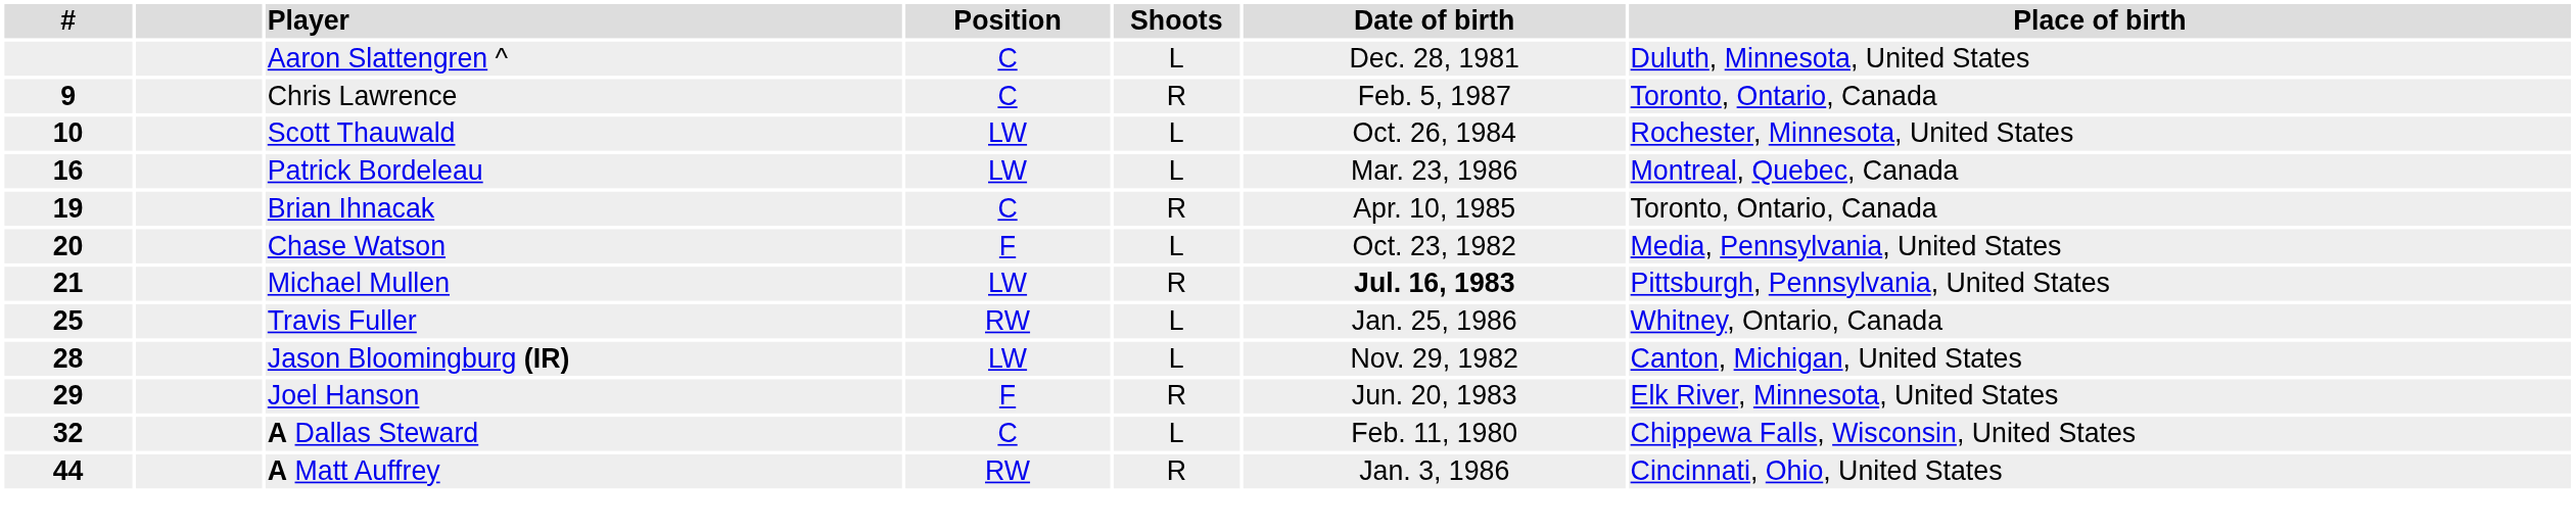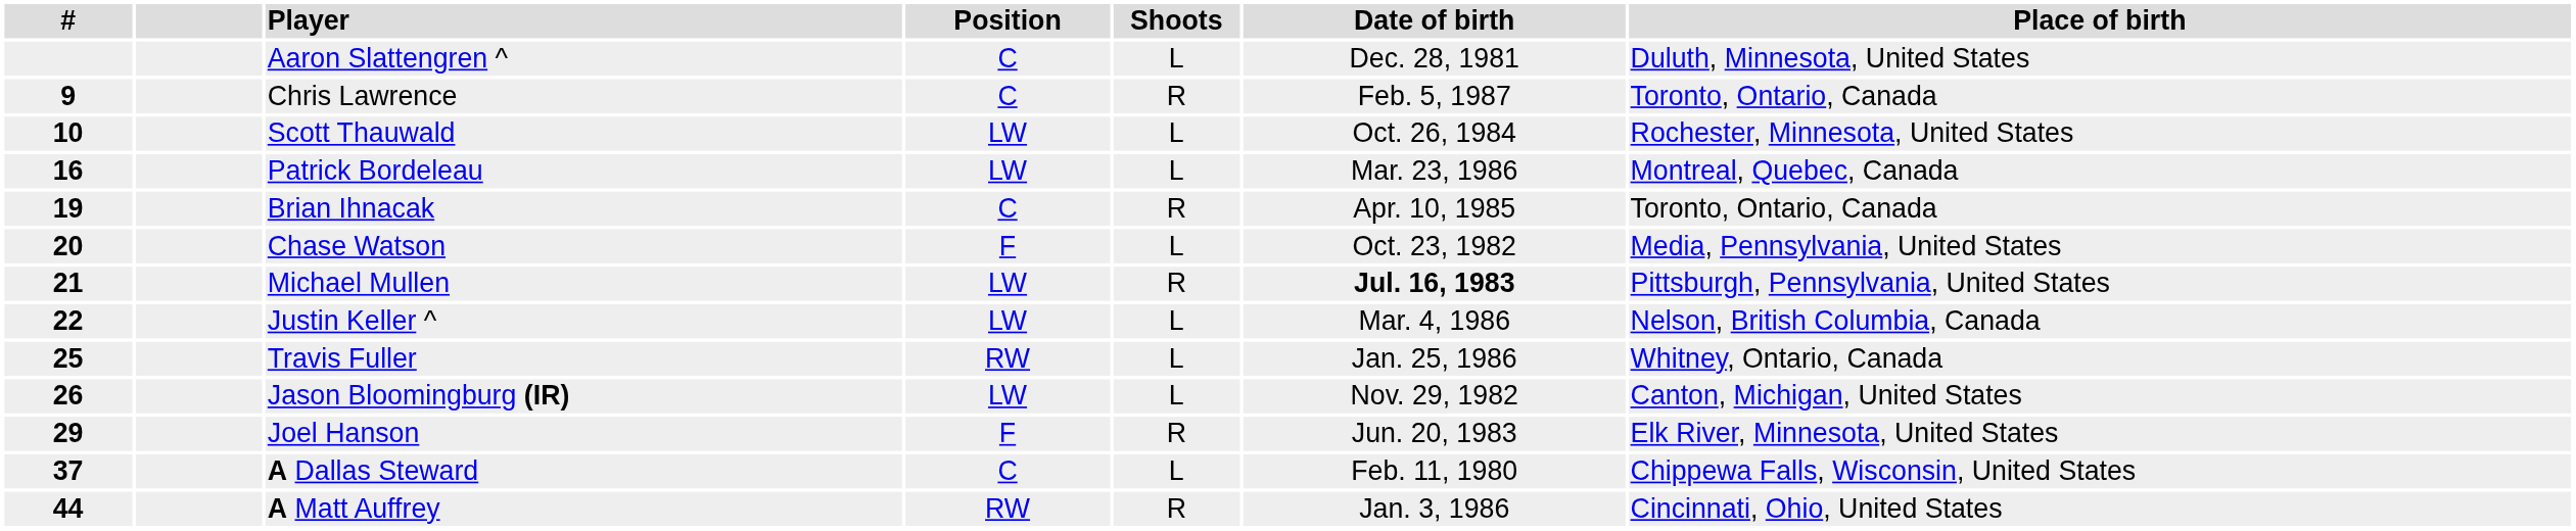+ row: 22 | Justin Keller ^ | LW | L | Mar. 4, 1986 | Nelson, British Columbia, Canada
Jason Bloomingburg (IR) | #: 28 -> 26
A Dallas Steward | #: 32 -> 37
